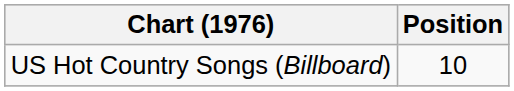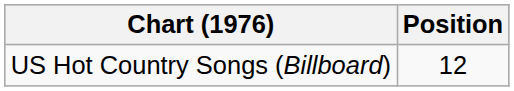US Hot Country Songs (Billboard) | Position: 10 -> 12
